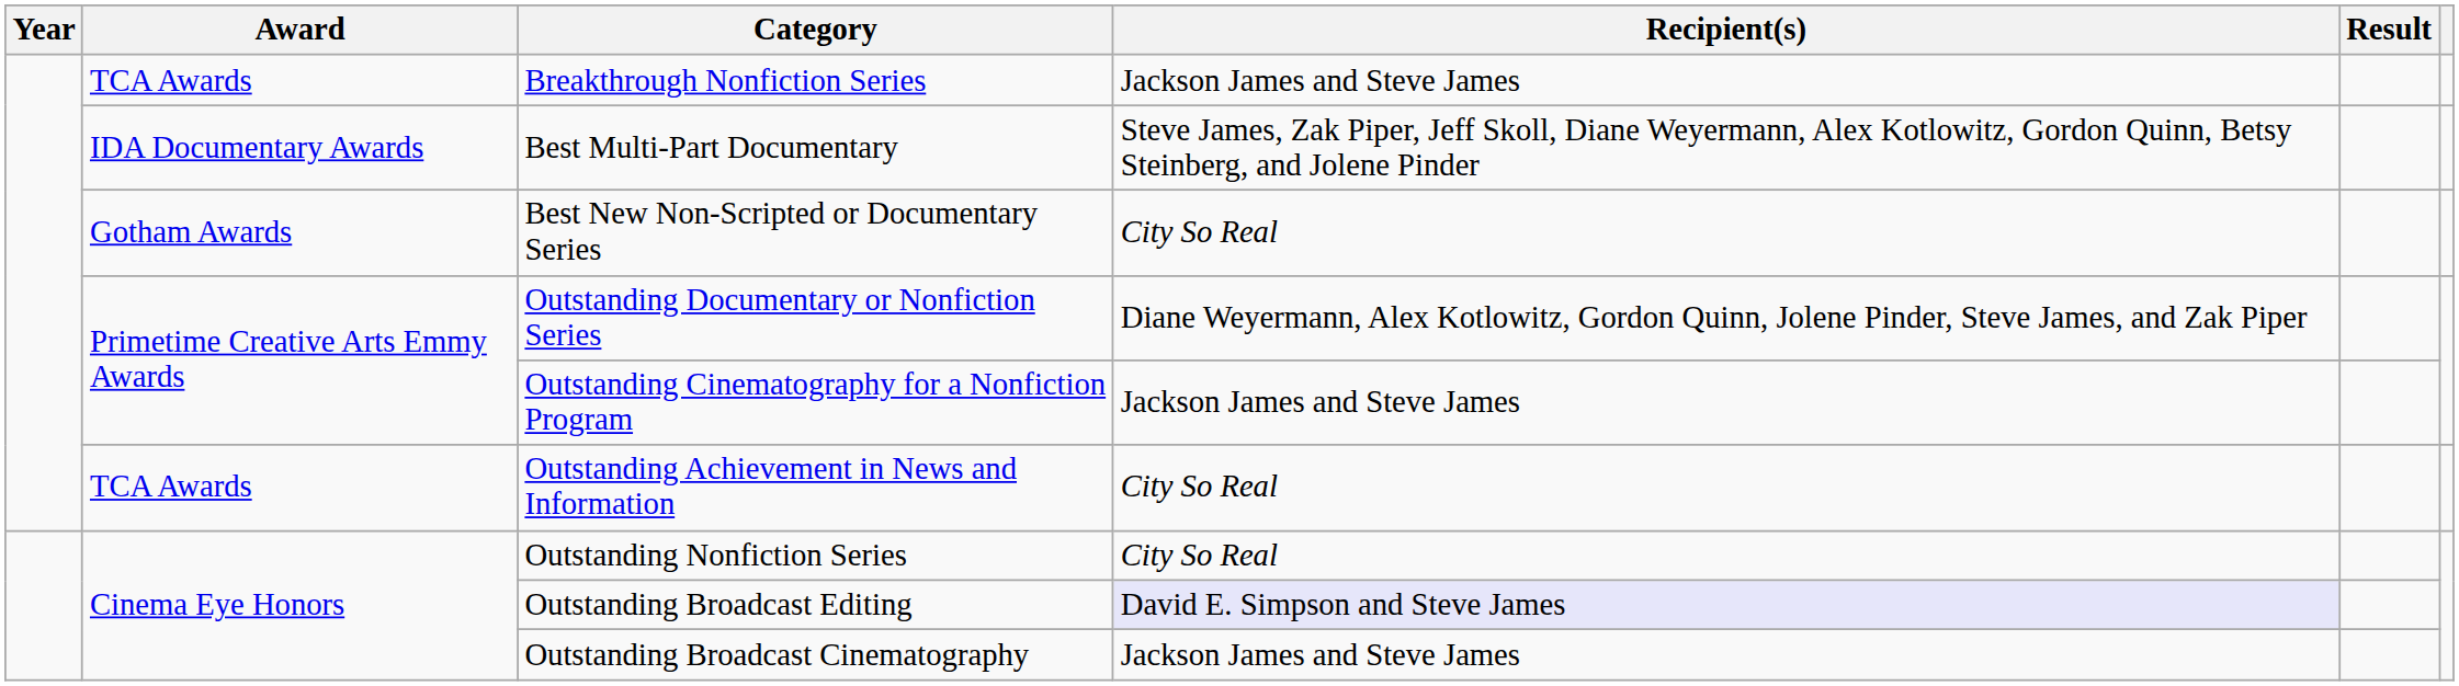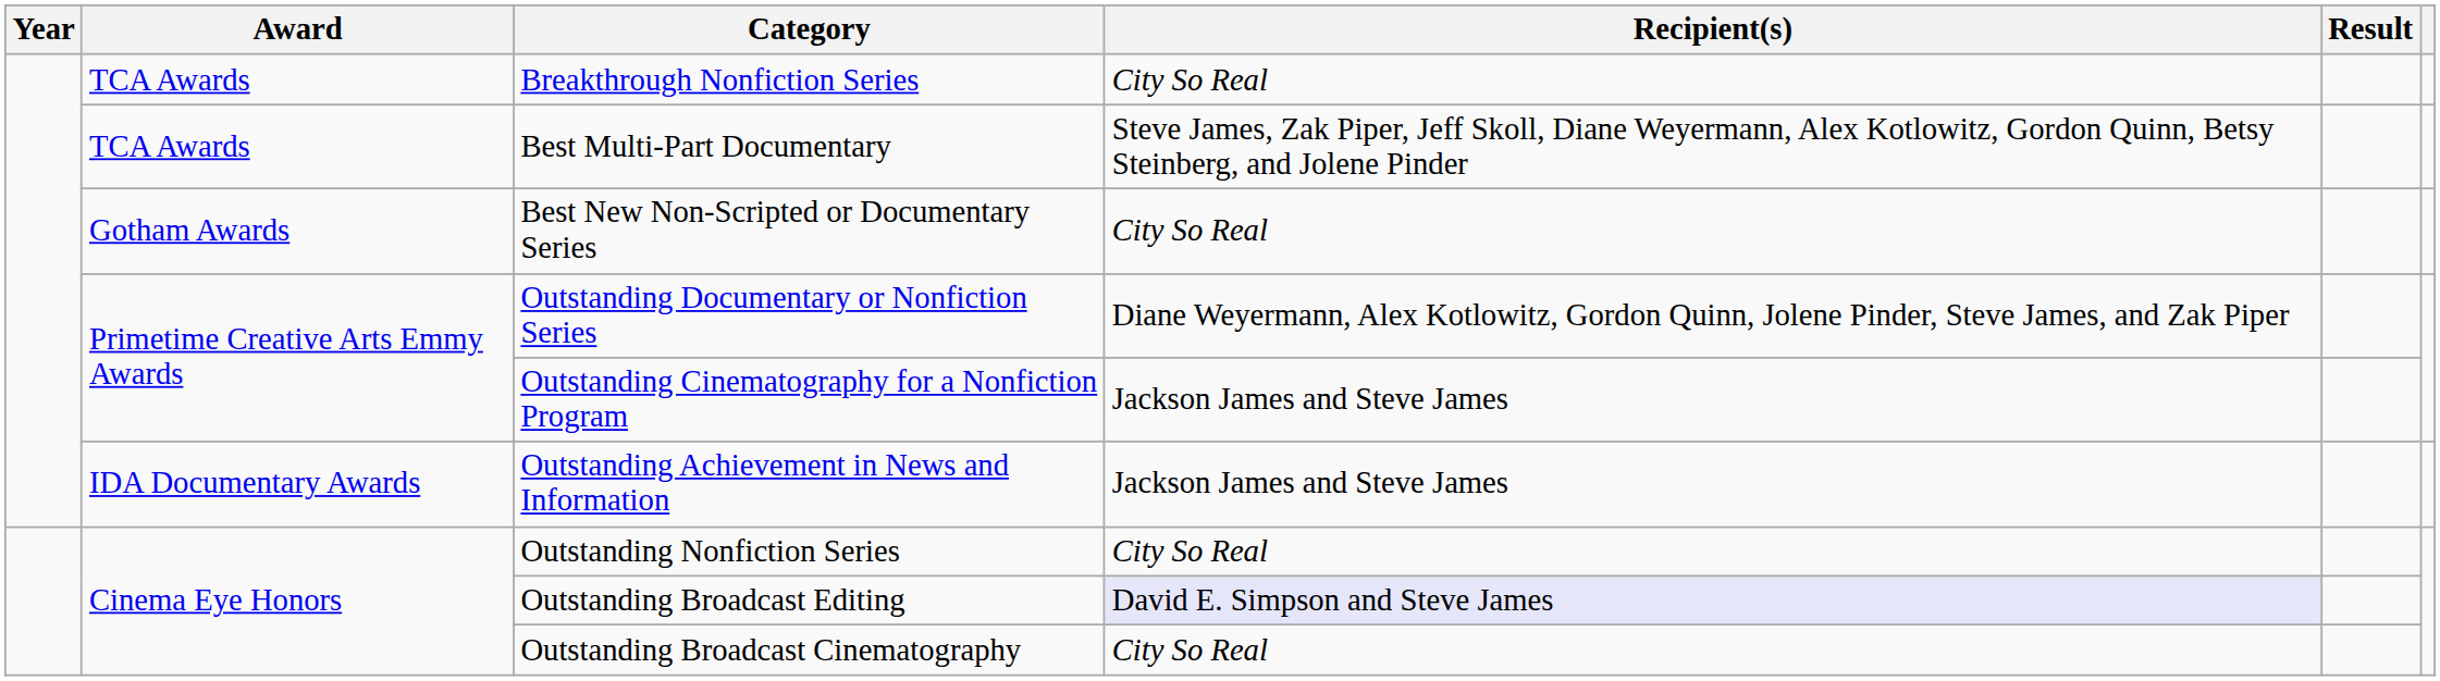Breakthrough Nonfiction Series | Recipient(s): Jackson James and Steve James -> City So Real
Best Multi-Part Documentary | Award: IDA Documentary Awards -> TCA Awards
Outstanding Achievement in News and Information | Award: TCA Awards -> IDA Documentary Awards
Outstanding Achievement in News and Information | Recipient(s): City So Real -> Jackson James and Steve James
Outstanding Broadcast Cinematography | Recipient(s): Jackson James and Steve James -> City So Real
